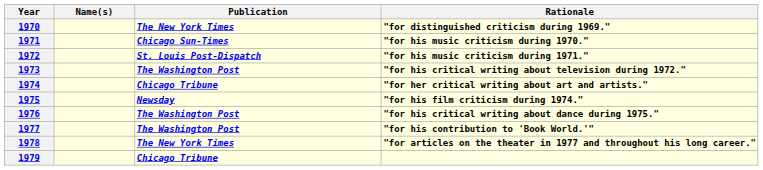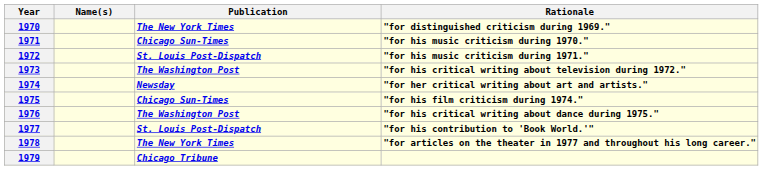1974 | Publication: Chicago Tribune -> Newsday
1975 | Publication: Newsday -> Chicago Sun-Times
1977 | Publication: The Washington Post -> St. Louis Post-Dispatch
